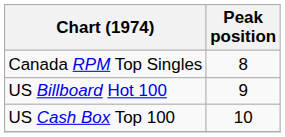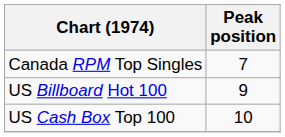Canada RPM Top Singles | Peak position: 8 -> 7
